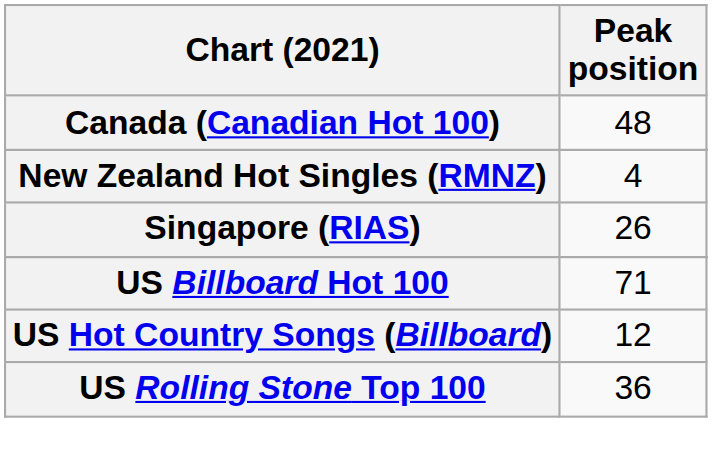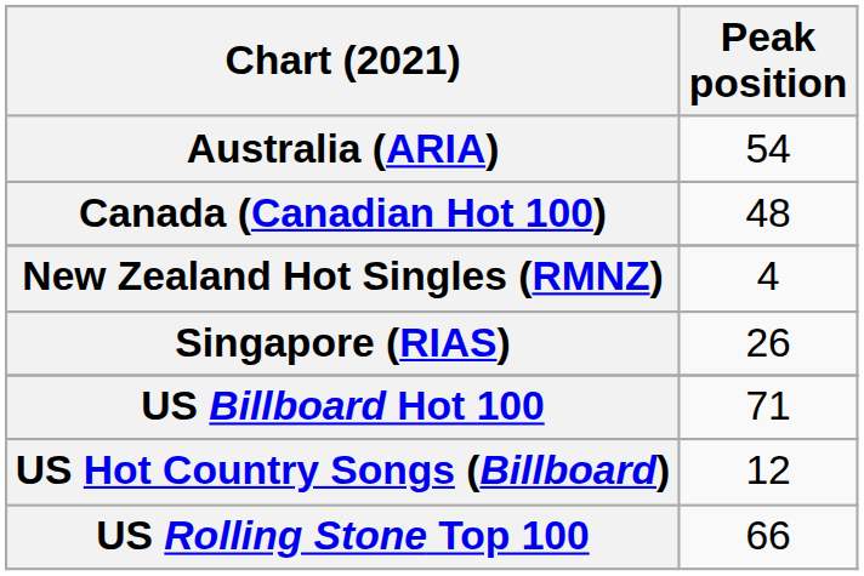+ row: Australia (ARIA) | 54
US Rolling Stone Top 100 | Peak position: 36 -> 66
